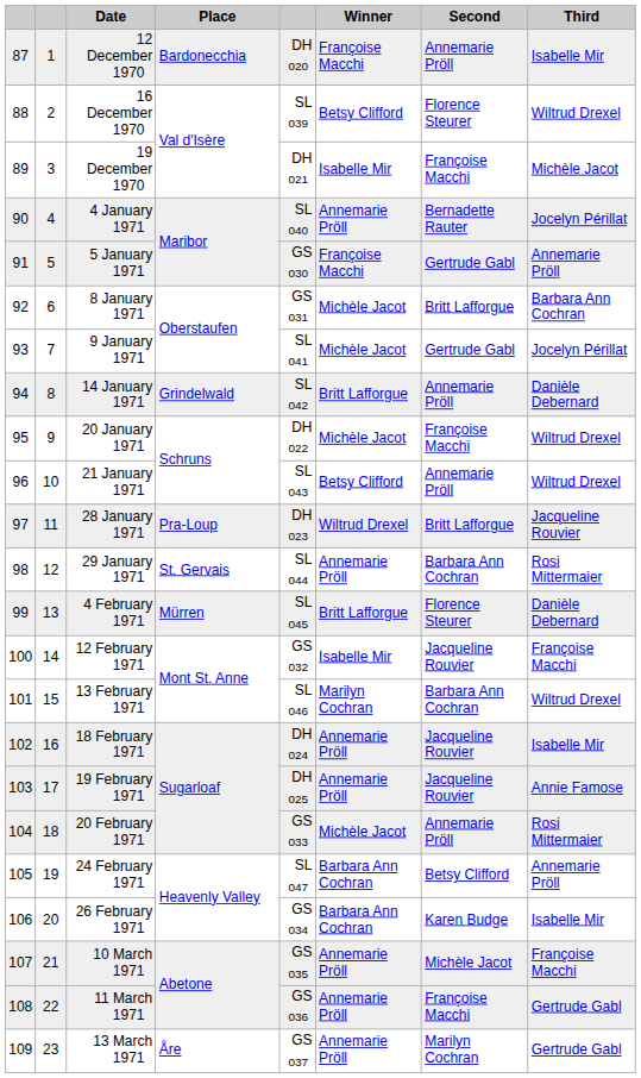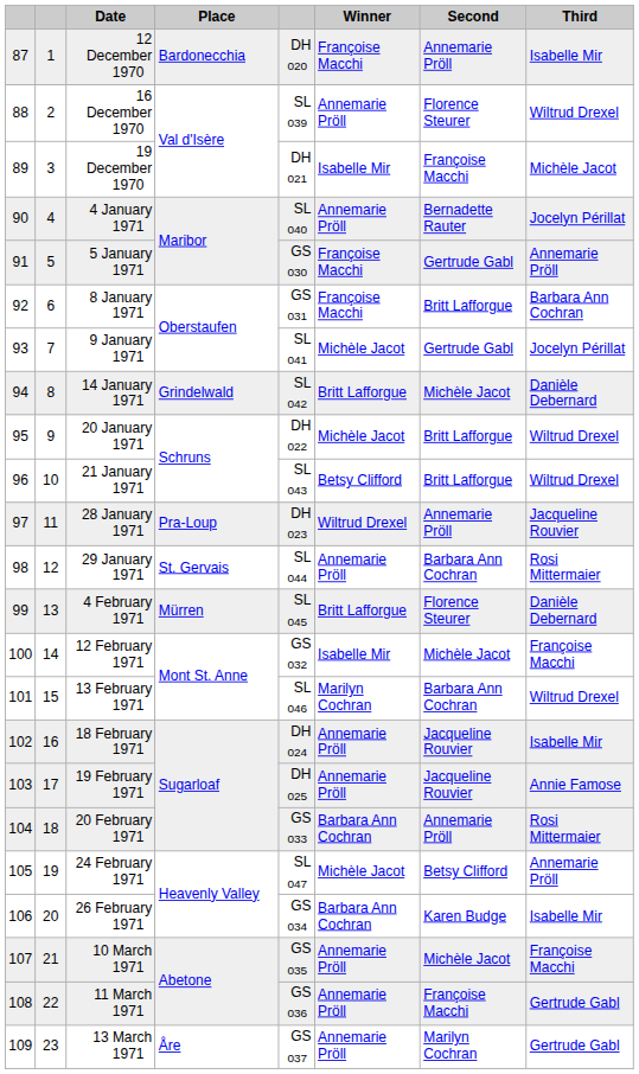16 December 1970 | Winner: Betsy Clifford -> Annemarie Pröll
8 January 1971 | Winner: Michèle Jacot -> Françoise Macchi
14 January 1971 | Second: Annemarie Pröll -> Michèle Jacot
20 January 1971 | Second: Françoise Macchi -> Britt Lafforgue
21 January 1971 | Second: Annemarie Pröll -> Britt Lafforgue
28 January 1971 | Second: Britt Lafforgue -> Annemarie Pröll
12 February 1971 | Second: Jacqueline Rouvier -> Michèle Jacot
20 February 1971 | Winner: Michèle Jacot -> Barbara Ann Cochran
24 February 1971 | Winner: Barbara Ann Cochran -> Michèle Jacot
